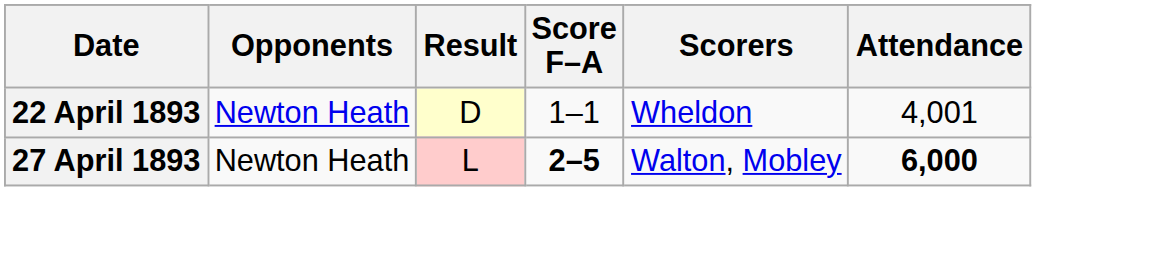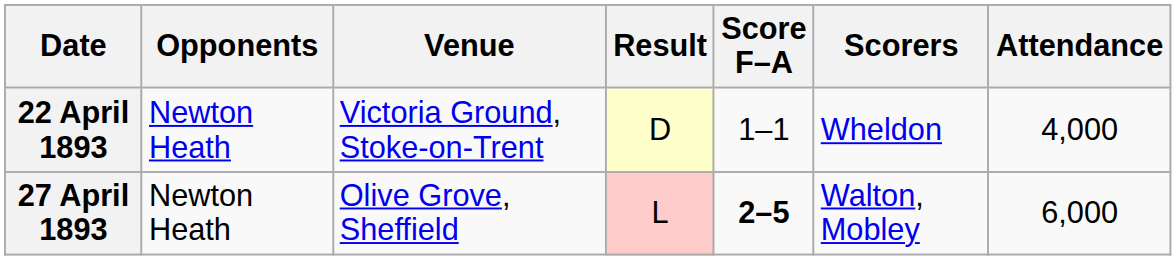+ column: Venue | Victoria Ground, Stoke-on-Trent | Olive Grove, Sheffield
22 April 1893 | Attendance: 4,001 -> 4,000
27 April 1893 | Attendance: bold -> normal
